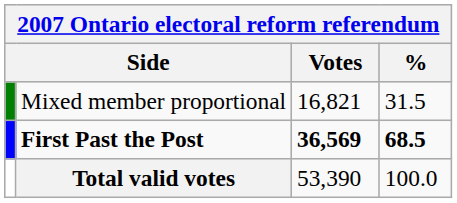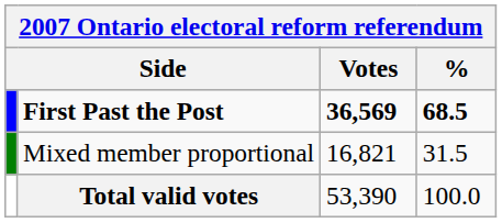rows swapped: First Past the Post <-> Mixed member proportional
